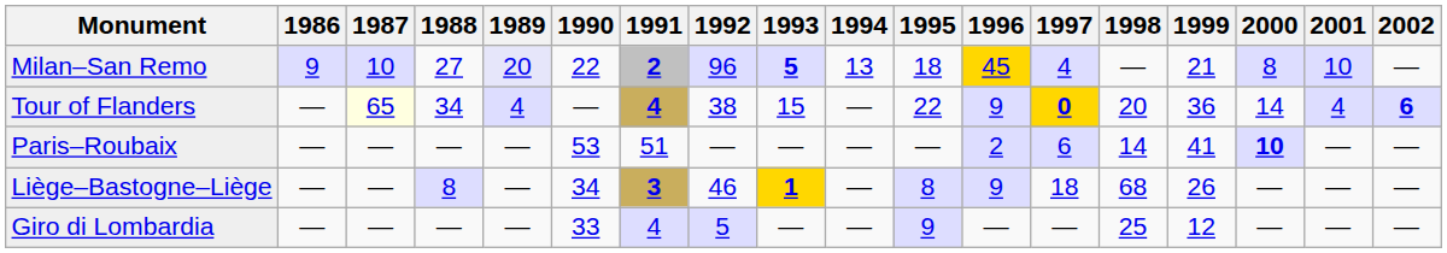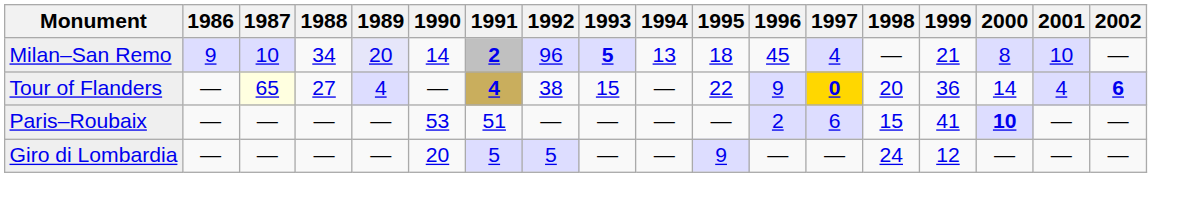Milan–San Remo | 1988: 27 -> 34
Milan–San Remo | 1990: 22 -> 14
Milan–San Remo | 1996: gold background -> no background
Tour of Flanders | 1988: 34 -> 27
Paris–Roubaix | 1998: 14 -> 15
- row: Liège–Bastogne–Liège | — | — | 8 | — | 34 | 3 | 46 | 1 | — | 8 | 9 | 18 | 68 | 26 | — | — | —
Giro di Lombardia | 1990: 33 -> 20
Giro di Lombardia | 1991: 4 -> 5
Giro di Lombardia | 1998: 25 -> 24
